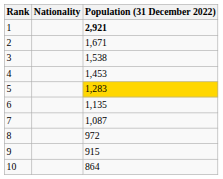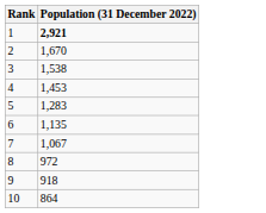- column: Nationality
2 | Population (31 December 2022): 1,671 -> 1,670
5 | Population (31 December 2022): gold background -> no background
7 | Population (31 December 2022): 1,087 -> 1,067
9 | Population (31 December 2022): 915 -> 918
